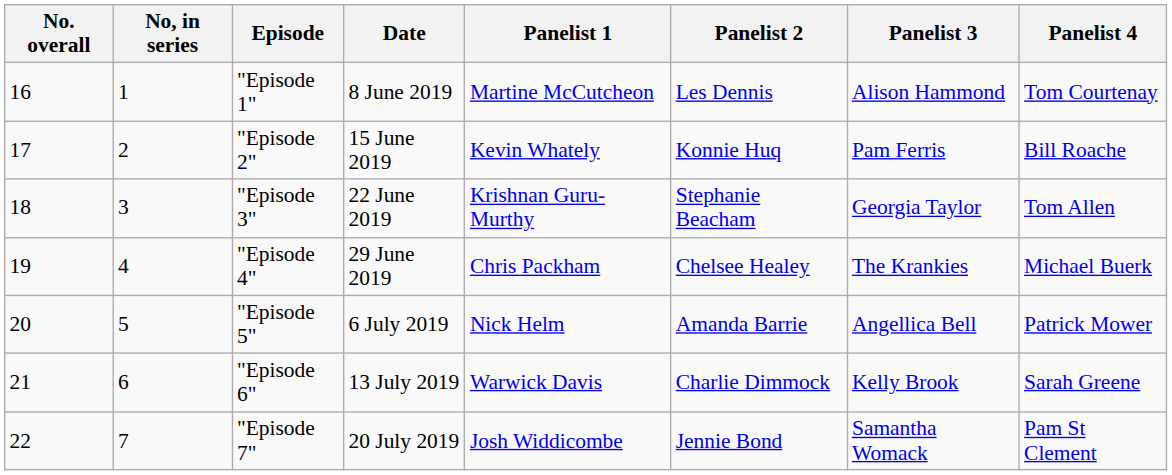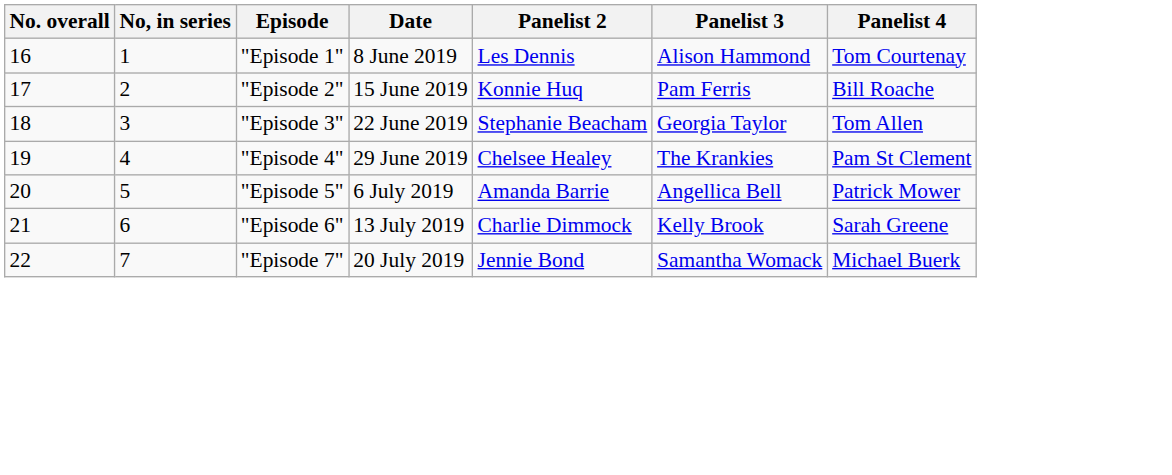- column: Panelist 1 | Martine McCutcheon | Kevin Whately | Krishnan Guru-Murthy | Chris Packham | Nick Helm | Warwick Davis | Josh Widdicombe
"Episode 4" | Panelist 4: Michael Buerk -> Pam St Clement
"Episode 7" | Panelist 4: Pam St Clement -> Michael Buerk
